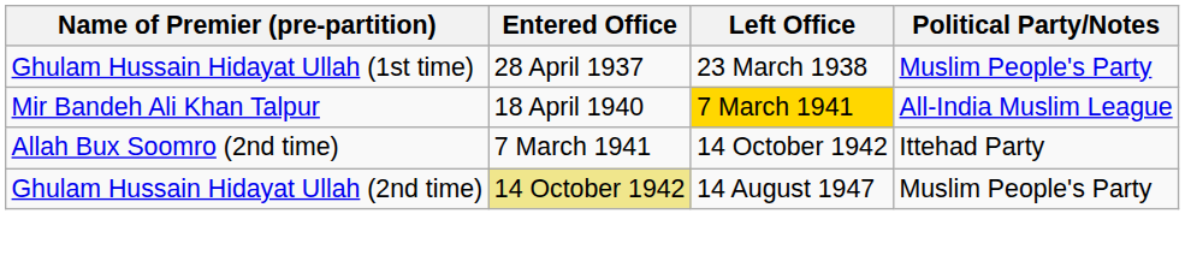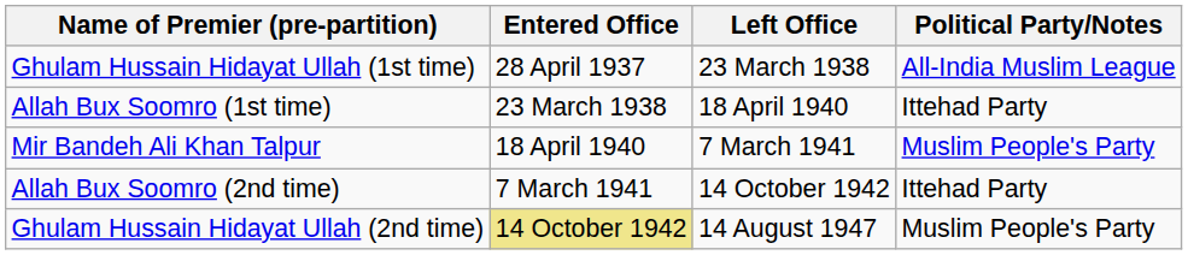Ghulam Hussain Hidayat Ullah (1st time) | Political Party/Notes: Muslim People's Party -> All-India Muslim League
+ row: Allah Bux Soomro (1st time) | 23 March 1938 | 18 April 1940 | Ittehad Party
Mir Bandeh Ali Khan Talpur | Left Office: gold background -> no background
Mir Bandeh Ali Khan Talpur | Political Party/Notes: All-India Muslim League -> Muslim People's Party
